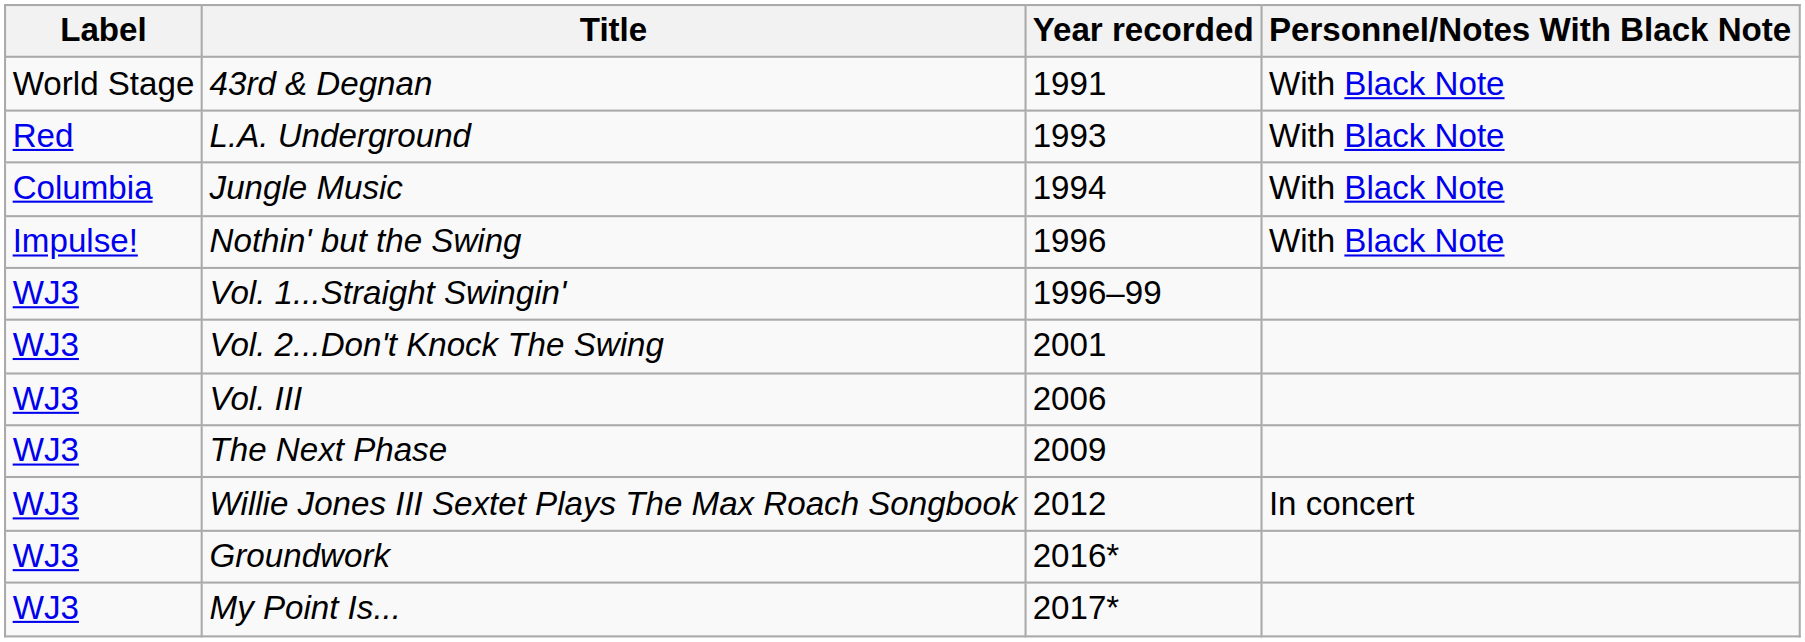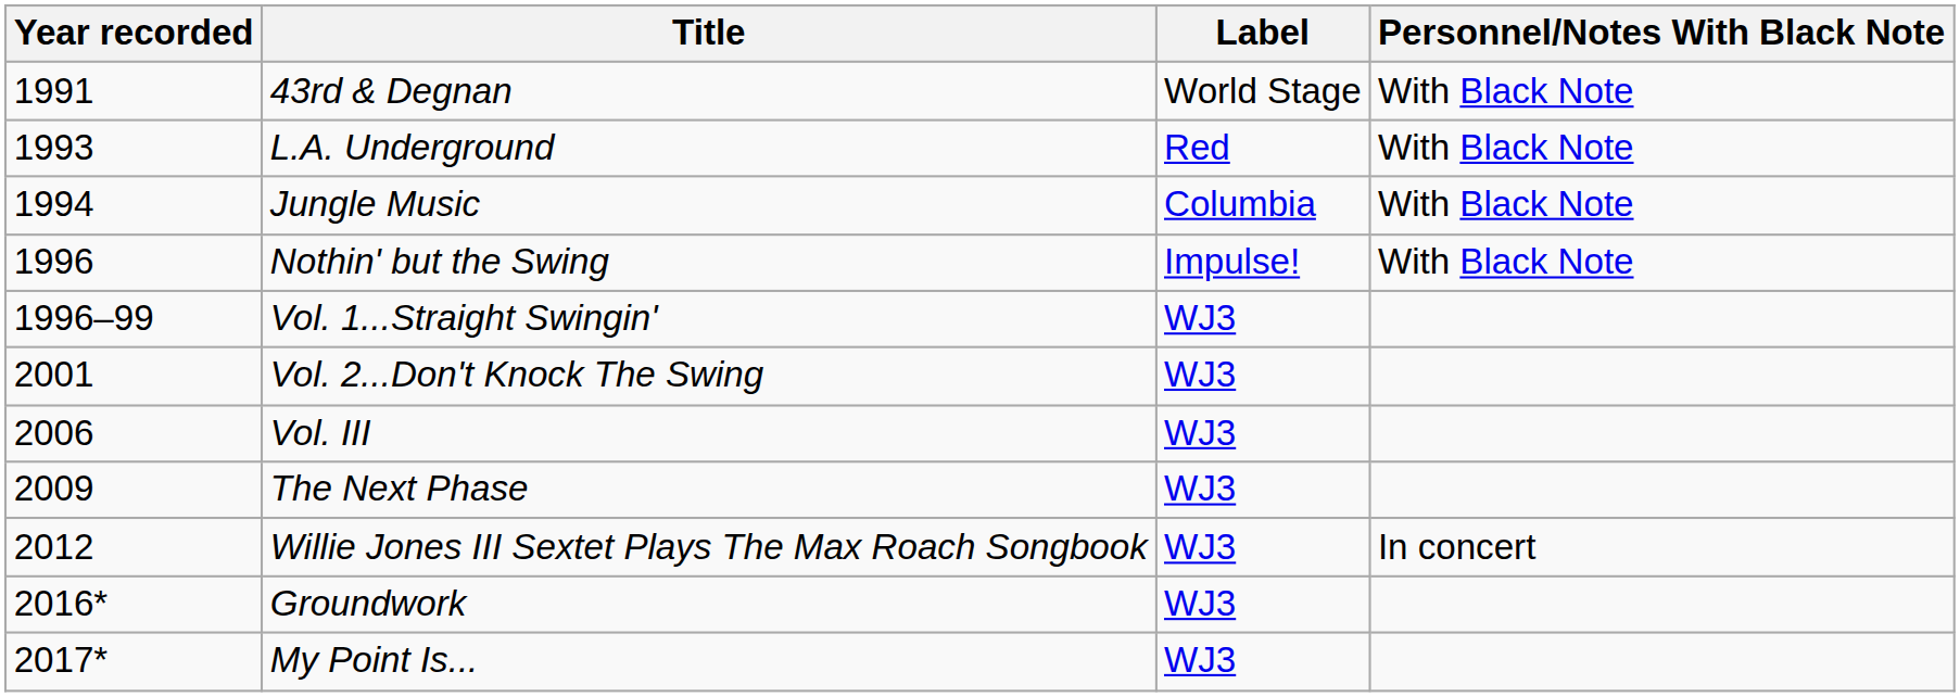columns swapped: Year recorded <-> Label
